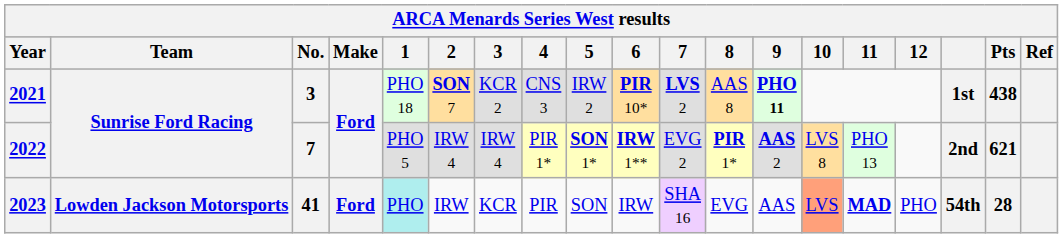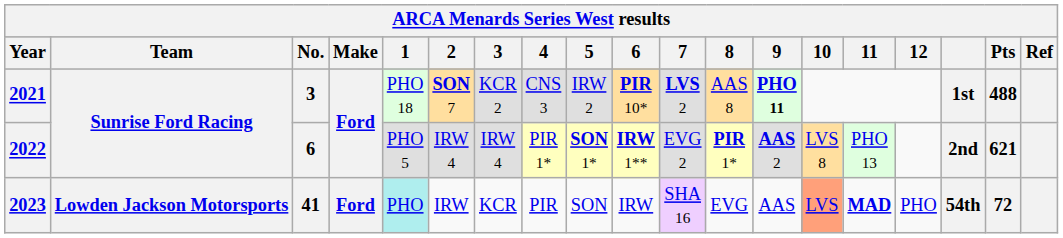2021 | Pts: 438 -> 488
2022 | No.: 7 -> 6
2023 | Pts: 28 -> 72
